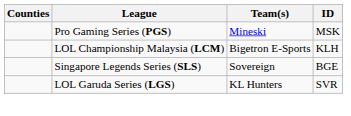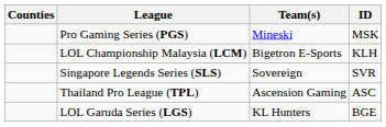Singapore Legends Series (SLS) | ID: BGE -> SVR
+ row: Thailand Pro League (TPL) | Ascension Gaming | ASC
LOL Garuda Series (LGS) | ID: SVR -> BGE
